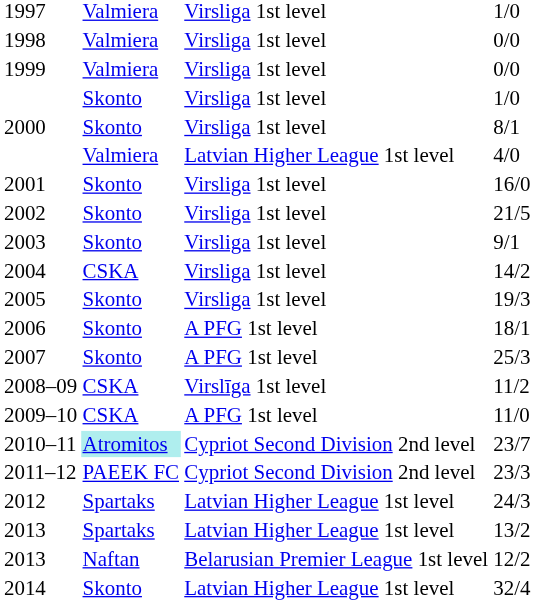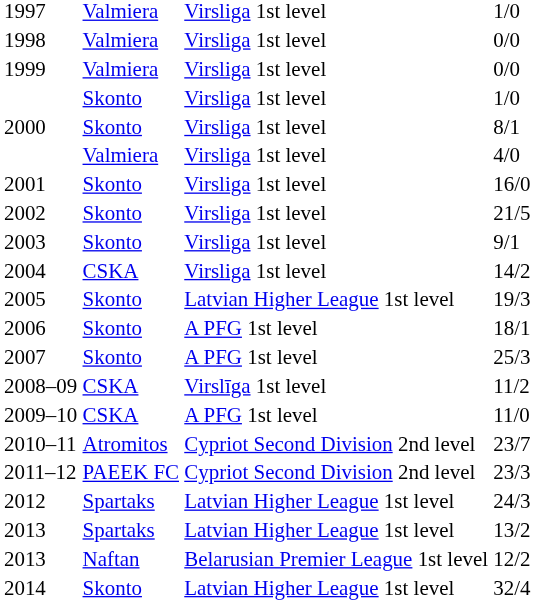4/0 | column 3: Latvian Higher League 1st level -> Virsliga 1st level
19/3 | column 3: Virsliga 1st level -> Latvian Higher League 1st level
23/7 | column 2: paleturquoise background -> no background
